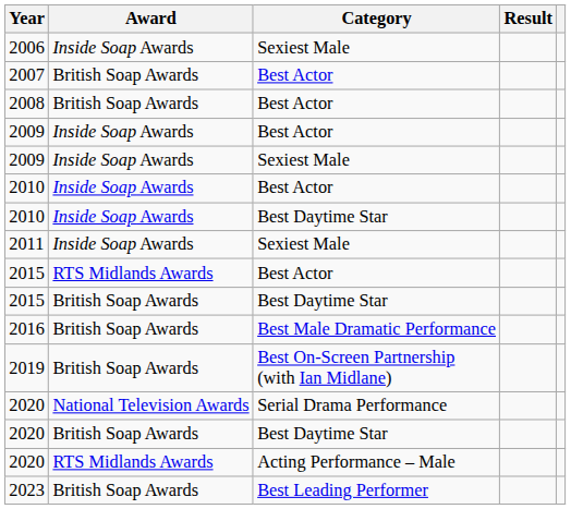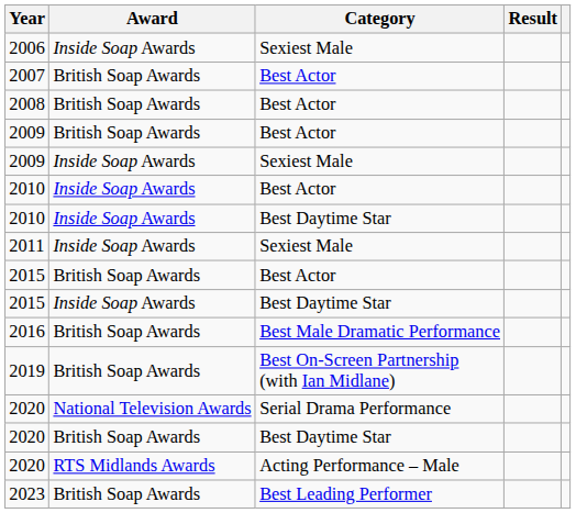2009 / Best Actor | Award: Inside Soap Awards -> British Soap Awards
2015 / Best Actor | Award: RTS Midlands Awards -> British Soap Awards
2015 / Best Daytime Star | Award: British Soap Awards -> Inside Soap Awards
